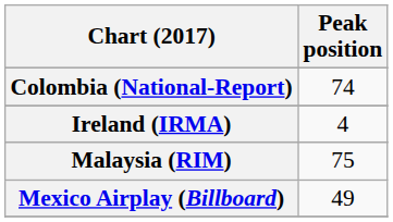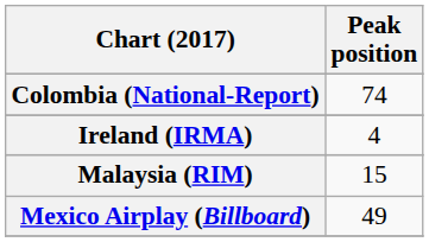Malaysia (RIM) | Peak position: 75 -> 15
